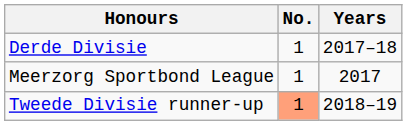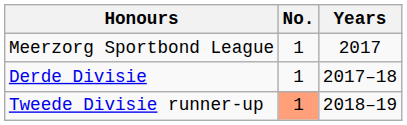rows swapped: Meerzorg Sportbond League <-> Derde Divisie
